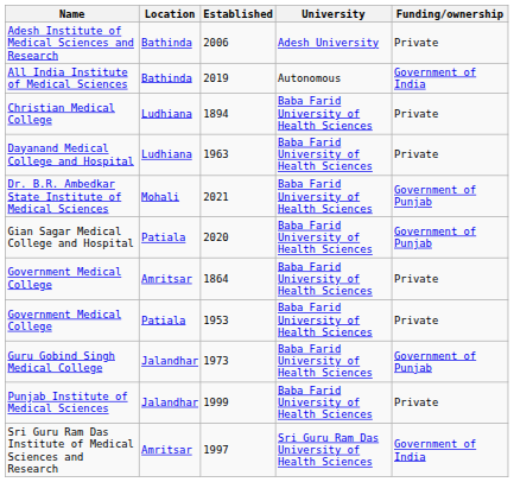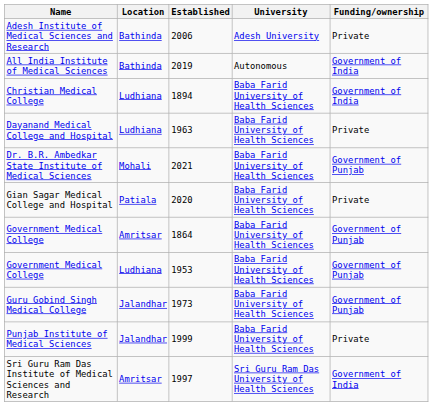Christian Medical College | Funding/ownership: Private -> Government of India
Gian Sagar Medical College and Hospital | Funding/ownership: Government of Punjab -> Private
Government Medical College / 1864 | Funding/ownership: Private -> Government of Punjab
Government Medical College / 1953 | Location: Patiala -> Ludhiana
Government Medical College / 1953 | Funding/ownership: Private -> Government of Punjab
